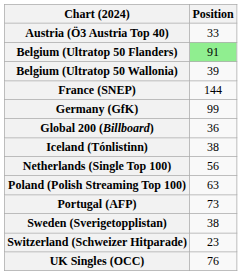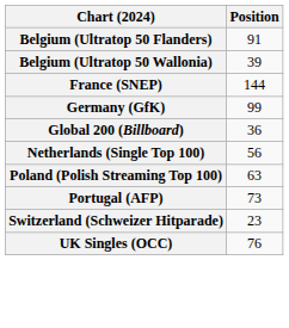- row: Austria (Ö3 Austria Top 40) | 33
Belgium (Ultratop 50 Flanders) | Position: lightgreen background -> no background
- row: Iceland (Tónlistinn) | 38
- row: Sweden (Sverigetopplistan) | 38
